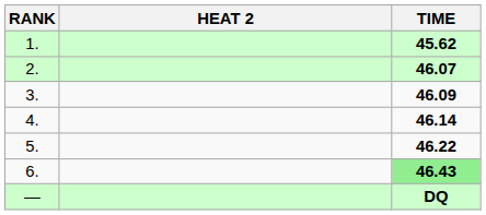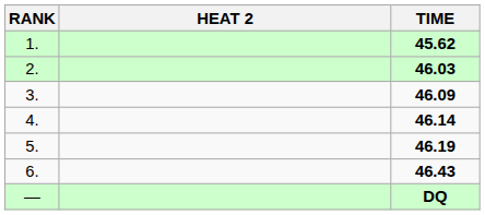2. | TIME: 46.07 -> 46.03
5. | TIME: 46.22 -> 46.19
6. | TIME: lightgreen background -> no background
